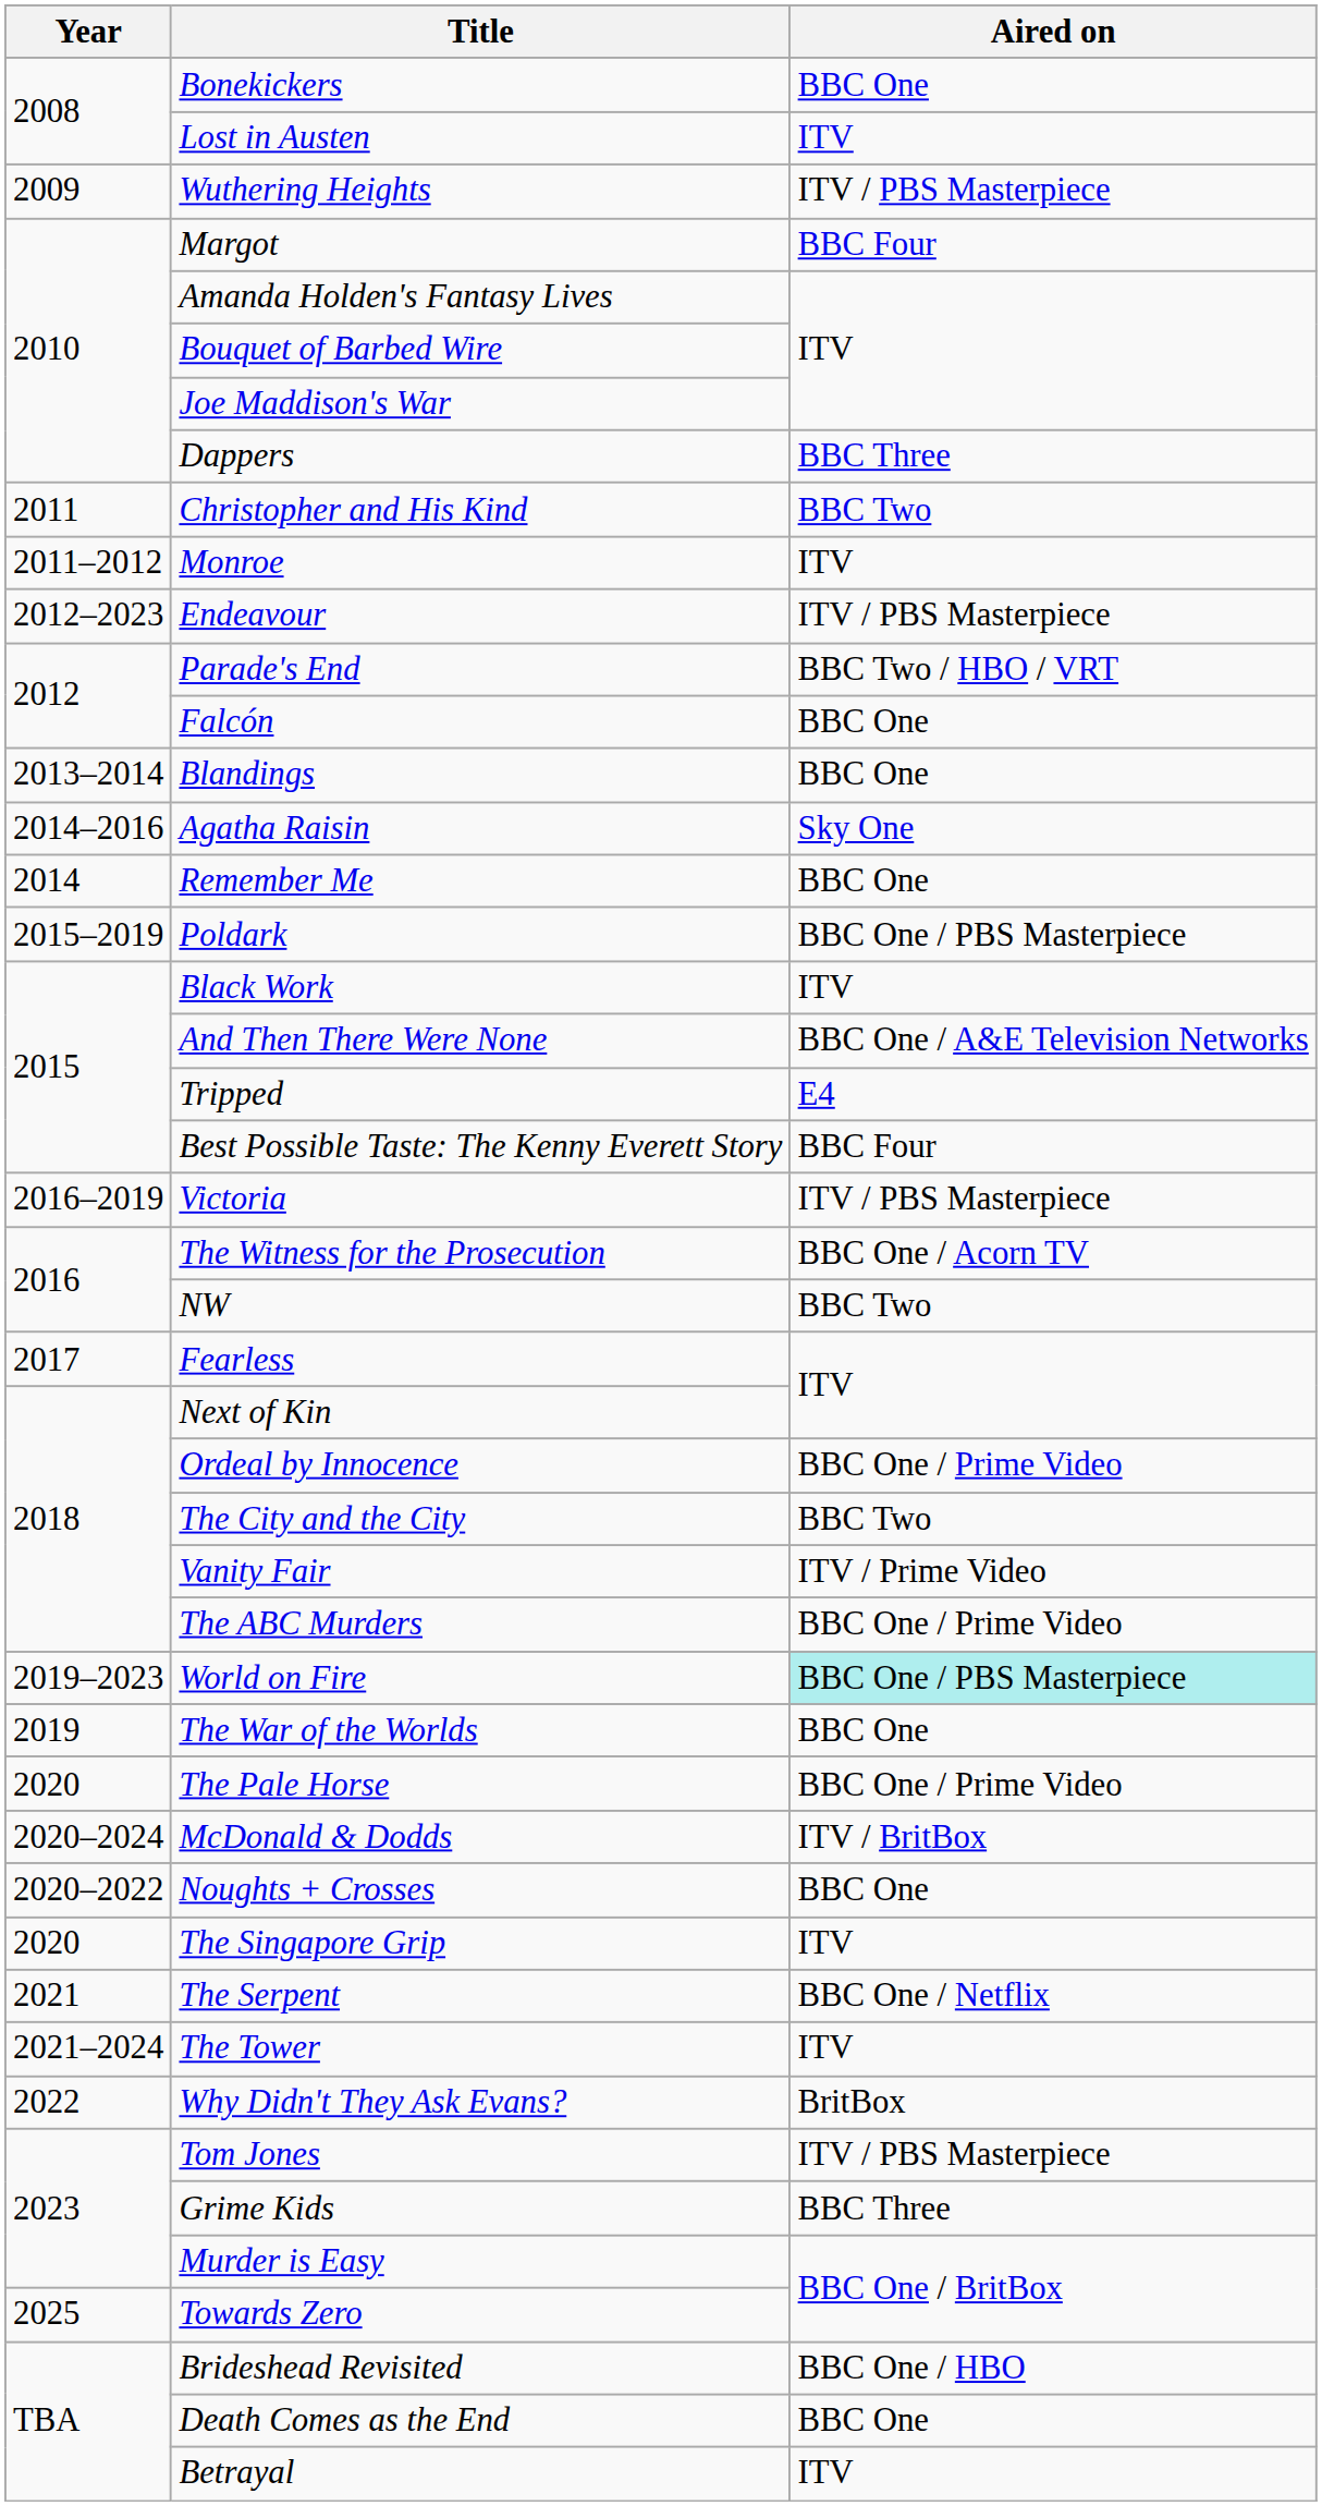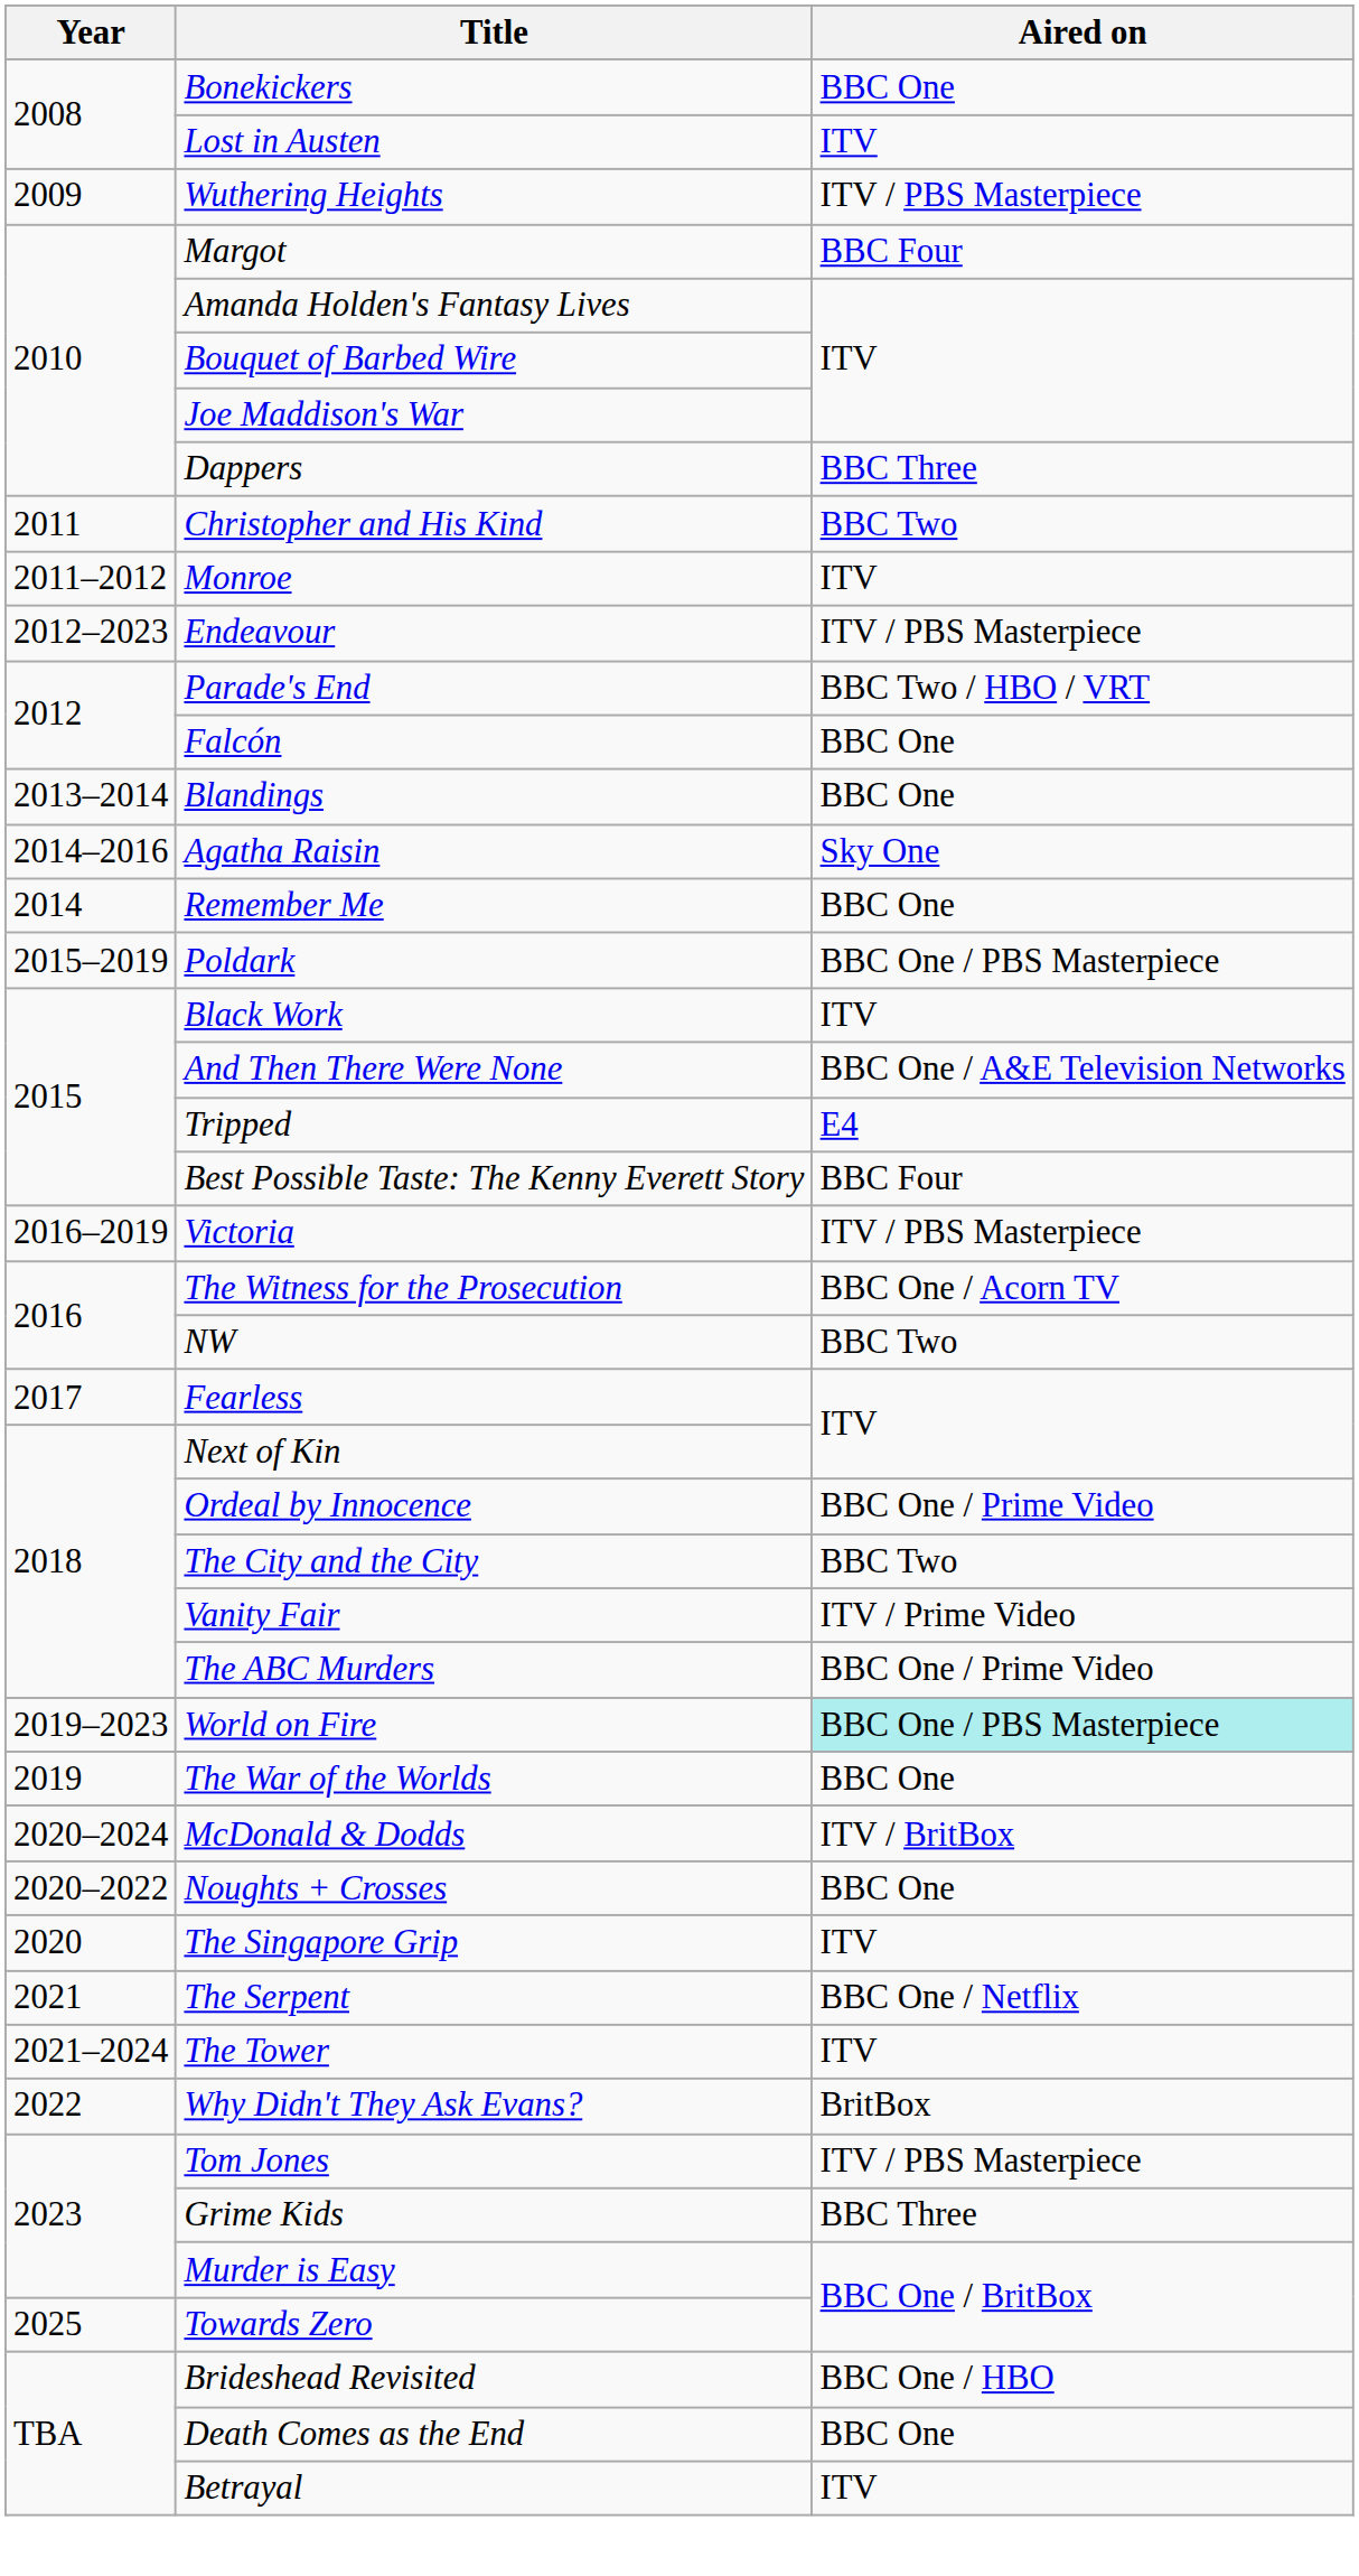- row: 2020 | The Pale Horse | BBC One / Prime Video
